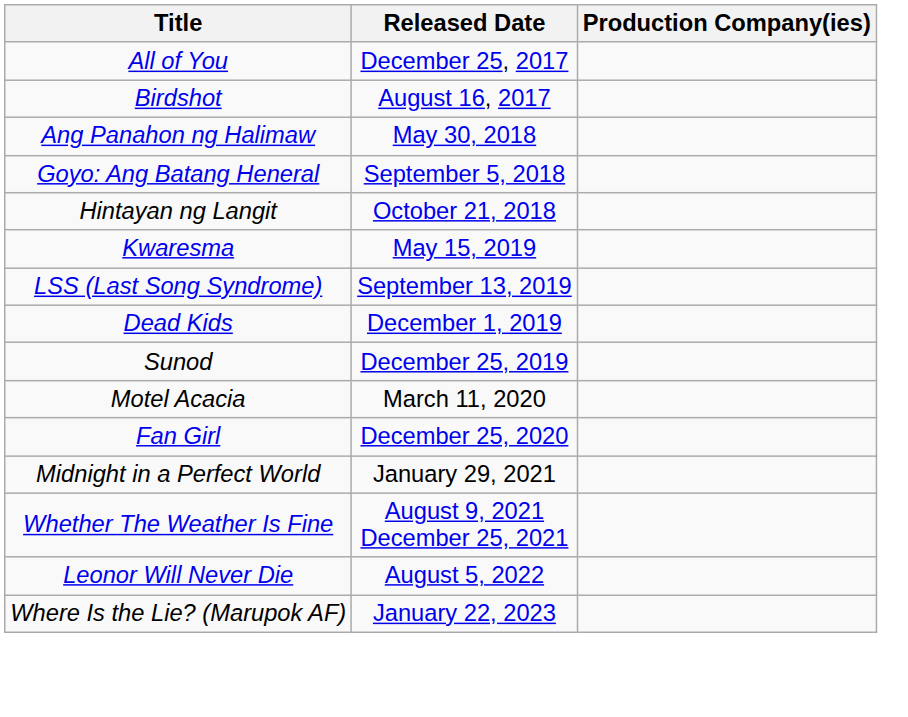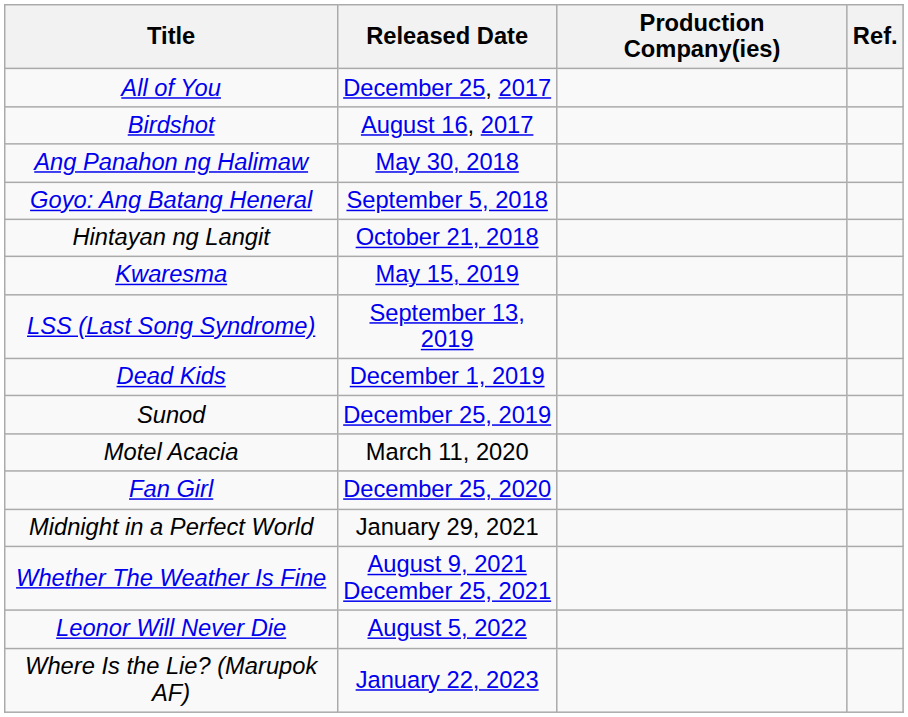+ column: Ref.
